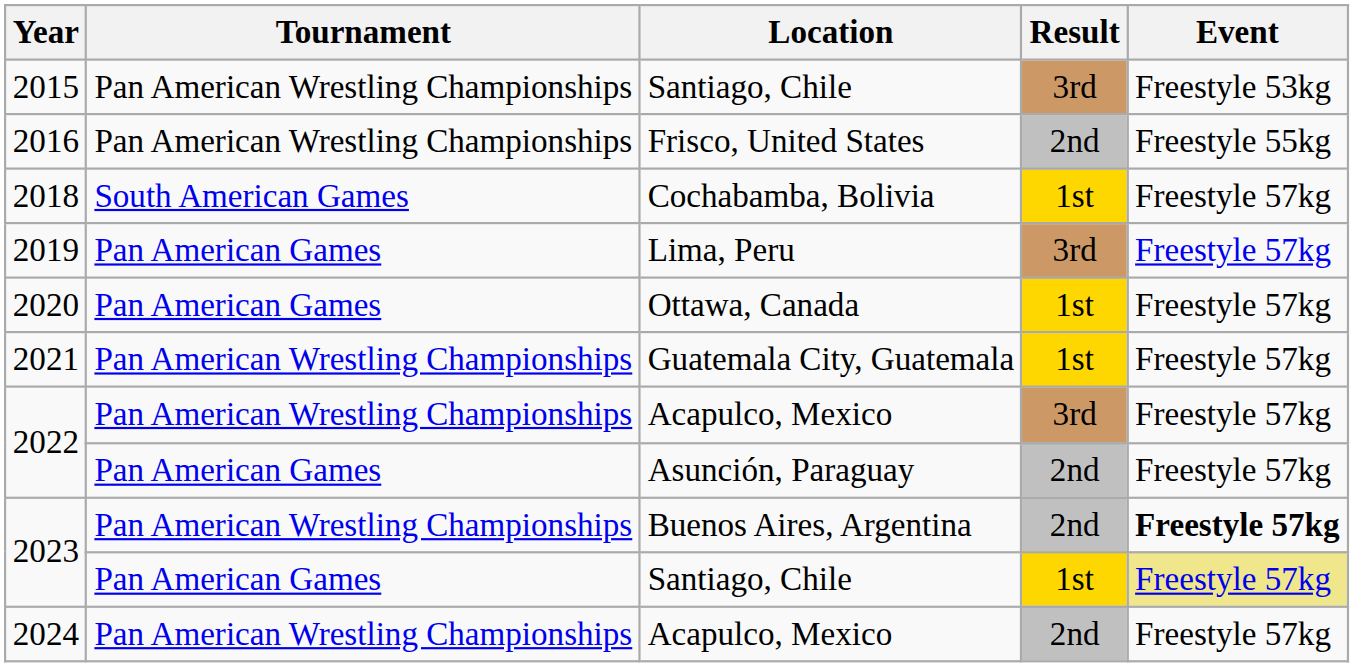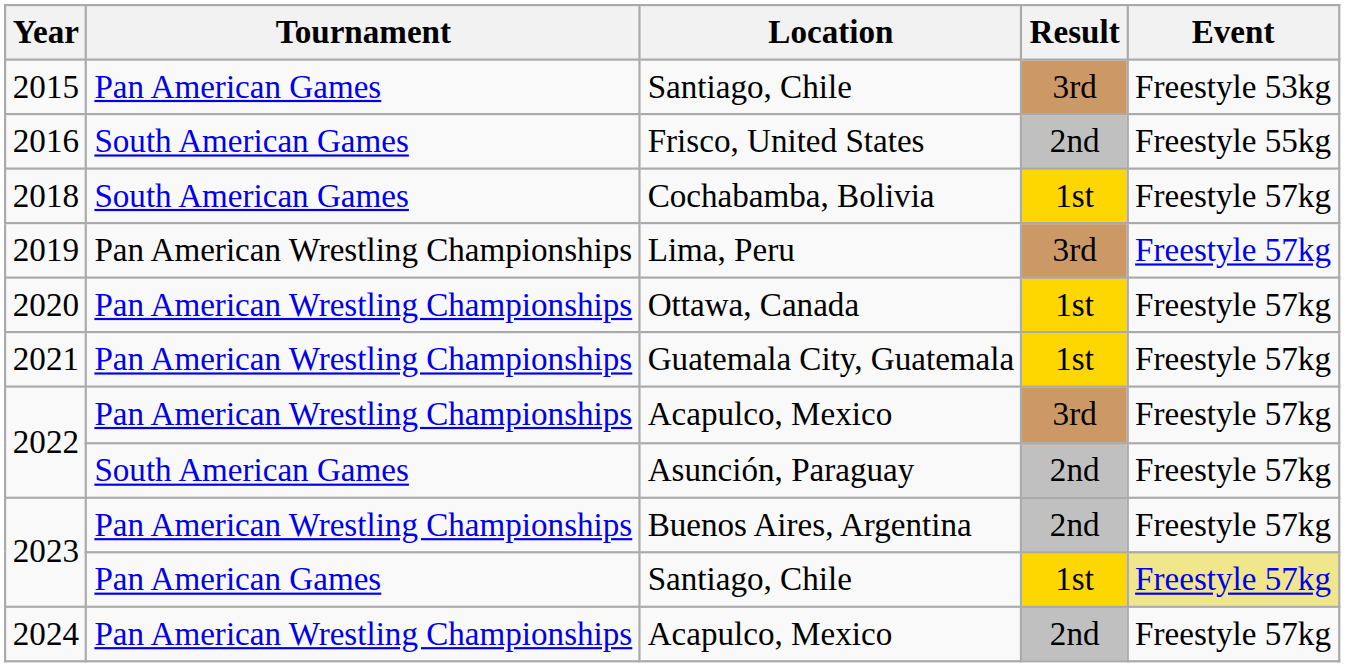2015 | Tournament: Pan American Wrestling Championships -> Pan American Games
2016 | Tournament: Pan American Wrestling Championships -> South American Games
2019 | Tournament: Pan American Games -> Pan American Wrestling Championships
2020 | Tournament: Pan American Games -> Pan American Wrestling Championships
2022 / Asunción, Paraguay | Tournament: Pan American Games -> South American Games
2023 / Buenos Aires, Argentina | Event: bold -> normal
